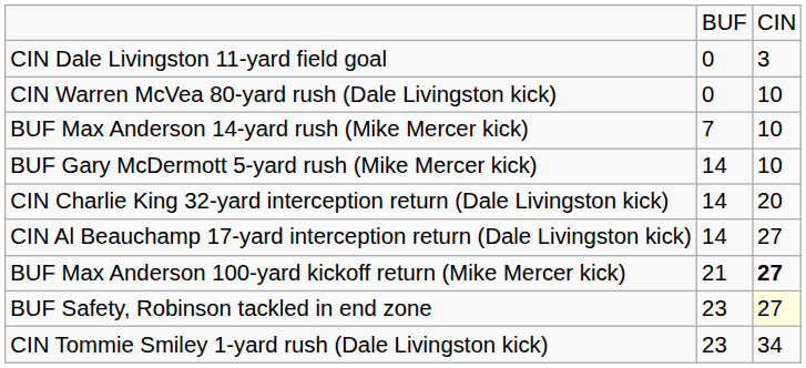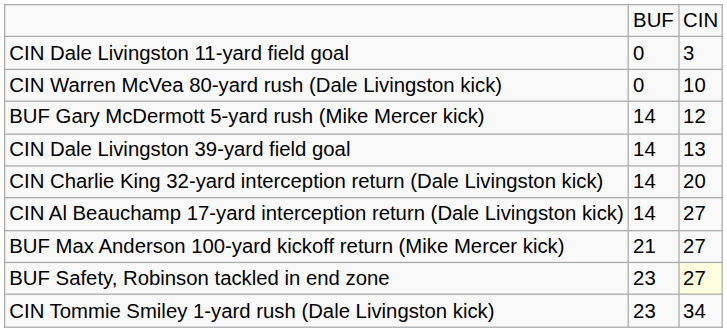- row: BUF Max Anderson 14-yard rush (Mike Mercer kick) | 7 | 10
BUF Gary McDermott 5-yard rush (Mike Mercer kick) | column 3: 10 -> 12
+ row: CIN Dale Livingston 39-yard field goal | 14 | 13
BUF Max Anderson 100-yard kickoff return (Mike Mercer kick) | column 3: bold -> normal
